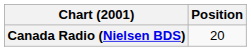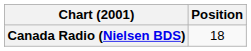Canada Radio (Nielsen BDS) | Position: 20 -> 18
